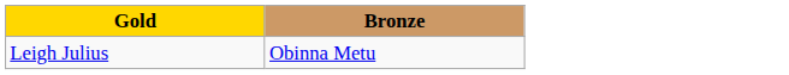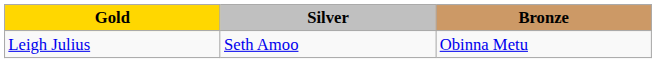+ column: Silver | Seth Amoo
